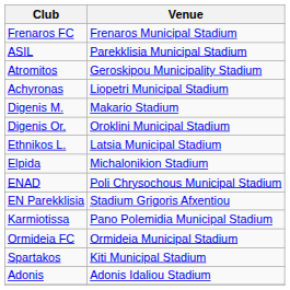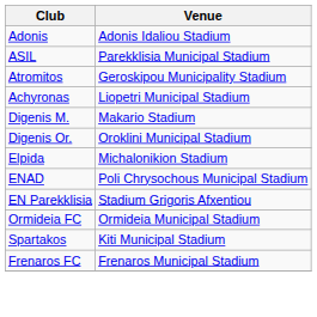rows swapped: Adonis <-> Frenaros FC
- row: Ethnikos L. | Latsia Municipal Stadium
- row: Karmiotissa | Pano Polemidia Municipal Stadium
